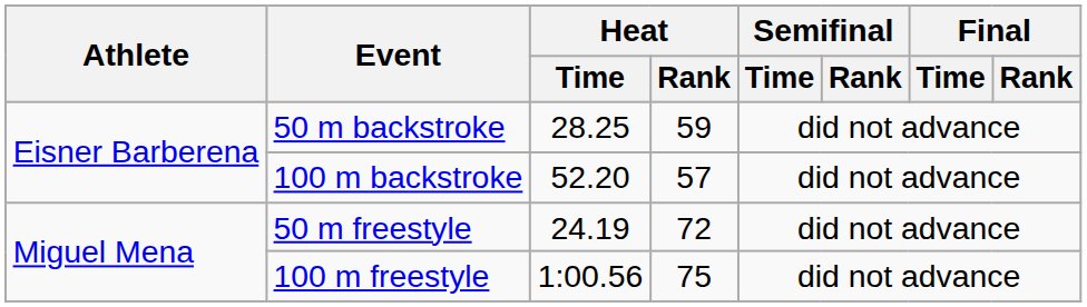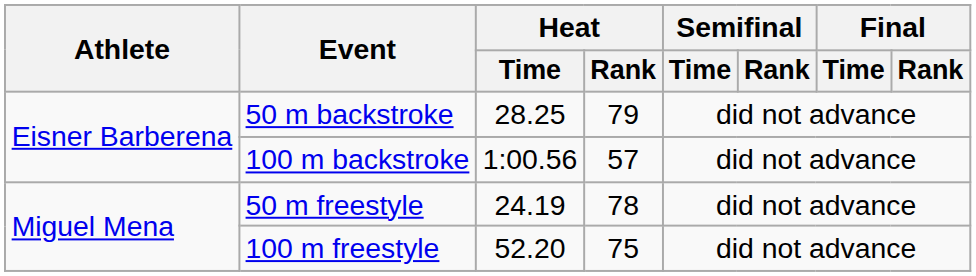50 m backstroke | Heat / Rank: 59 -> 79
100 m backstroke | Heat / Time: 52.20 -> 1:00.56
50 m freestyle | Heat / Rank: 72 -> 78
100 m freestyle | Heat / Time: 1:00.56 -> 52.20
